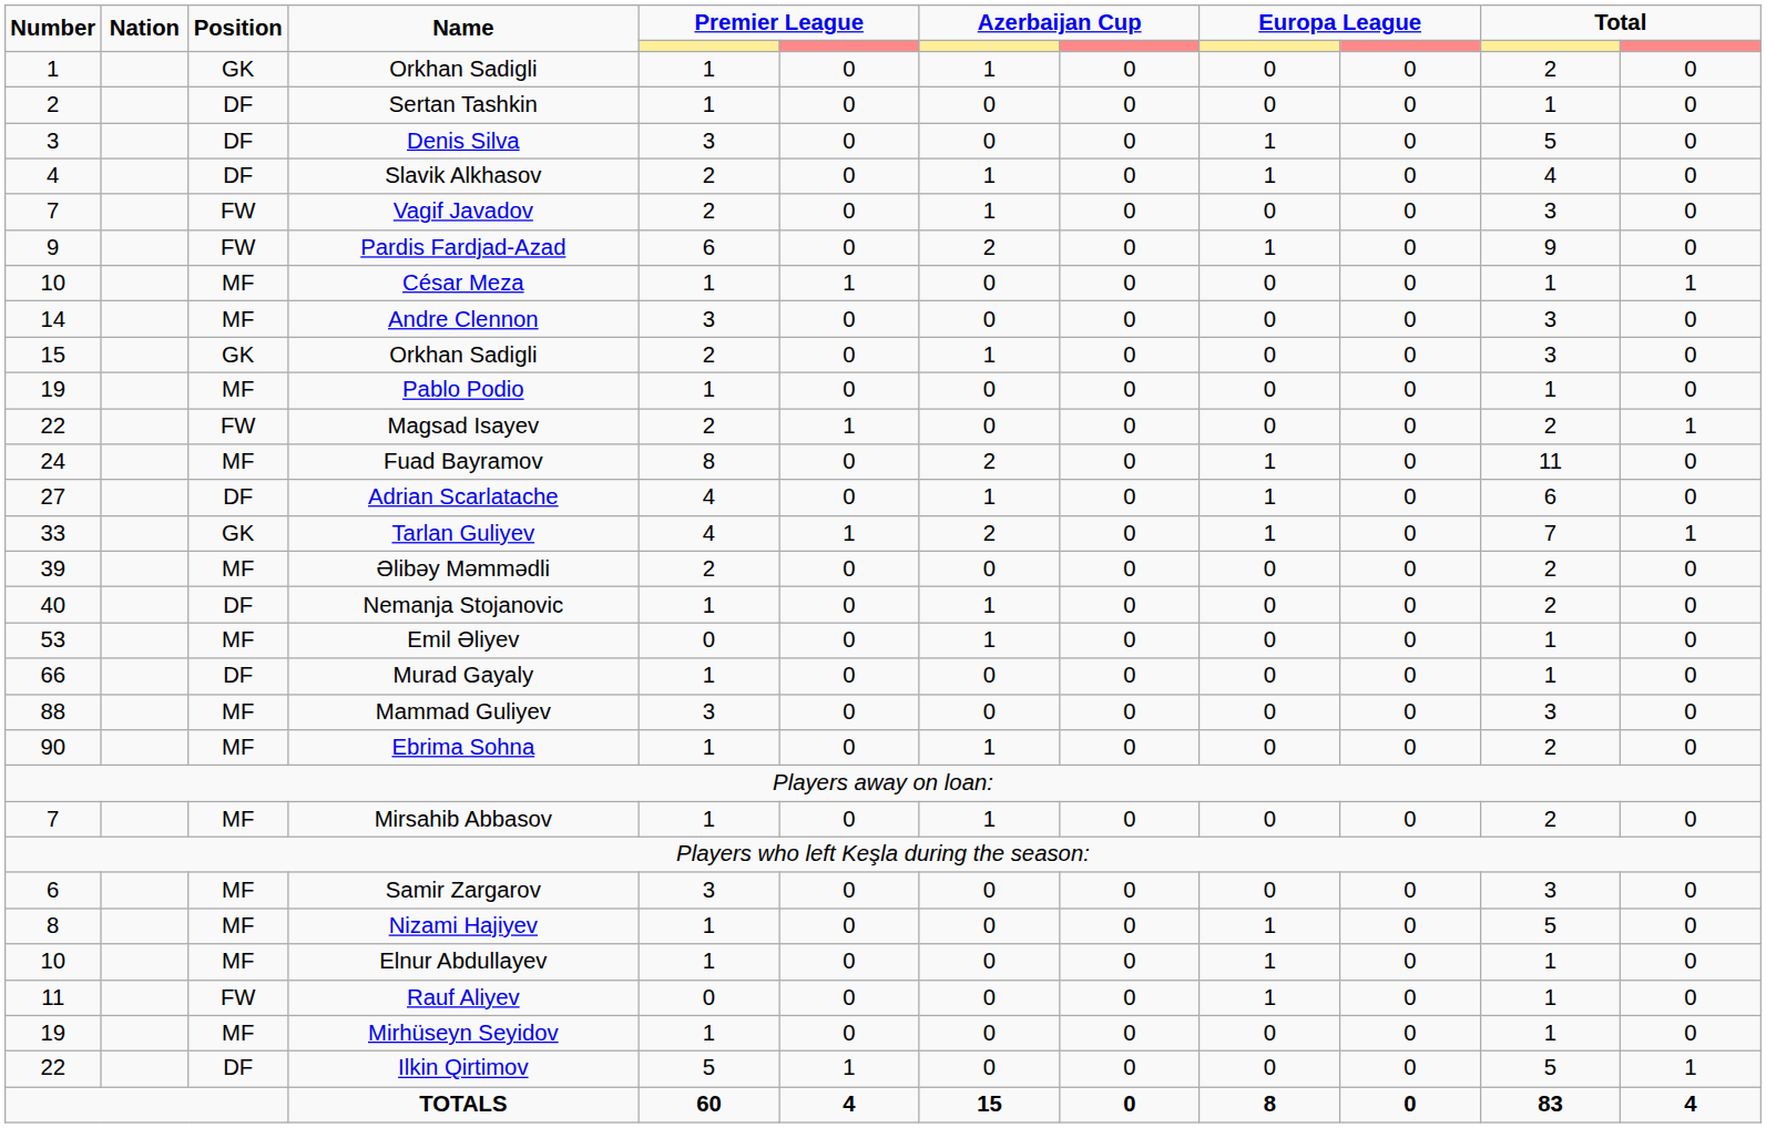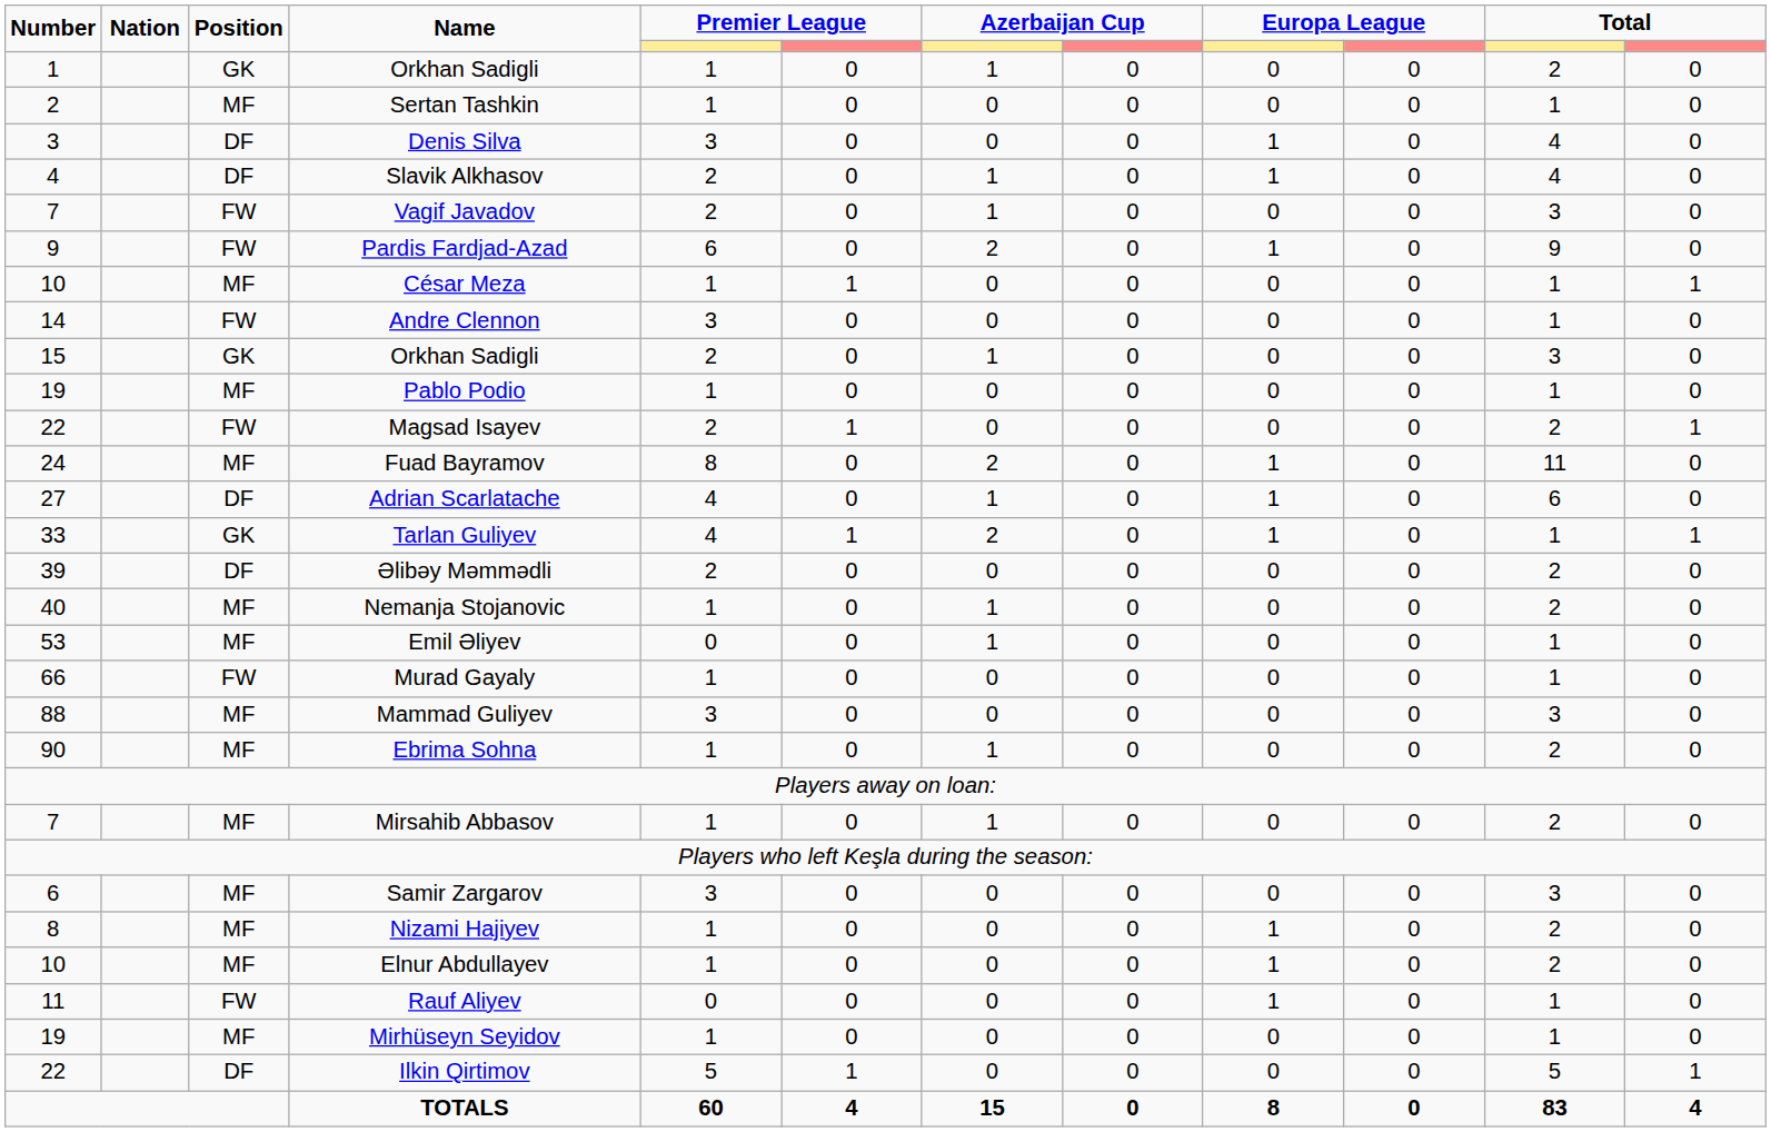Sertan Tashkin | Position: DF -> MF
Denis Silva | column 11: 5 -> 4
Andre Clennon | Position: MF -> FW
Andre Clennon | column 11: 3 -> 1
Tarlan Guliyev | column 11: 7 -> 1
Əlibəy Məmmədli | Position: MF -> DF
Nemanja Stojanovic | Position: DF -> MF
Murad Gayaly | Position: DF -> FW
Nizami Hajiyev | column 11: 5 -> 2
Elnur Abdullayev | column 11: 1 -> 2
